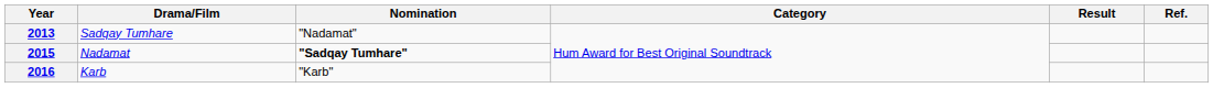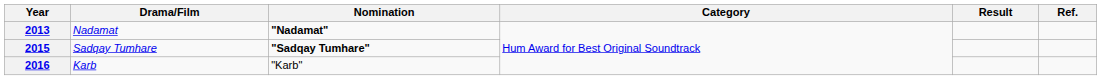2013 | Drama/Film: Sadqay Tumhare -> Nadamat
2013 | Nomination: normal -> bold
2015 | Drama/Film: Nadamat -> Sadqay Tumhare
